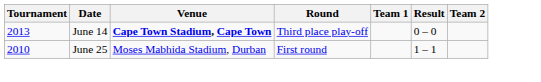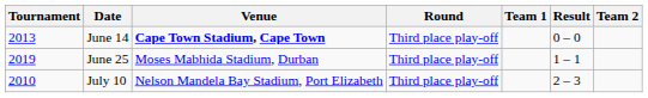June 25 | Tournament: 2010 -> 2019
June 25 | Round: First round -> Third place play-off
+ row: 2010 | July 10 | Nelson Mandela Bay Stadium, Port Elizabeth | Third place play-off | 2 – 3
